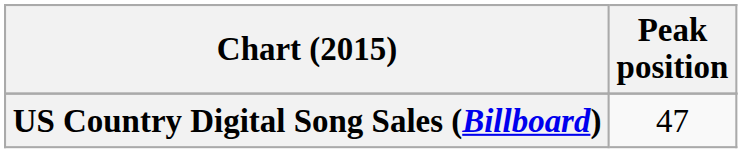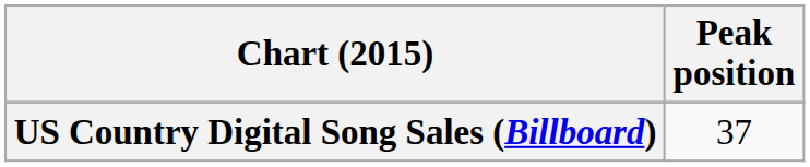US Country Digital Song Sales (Billboard) | Peak position: 47 -> 37
